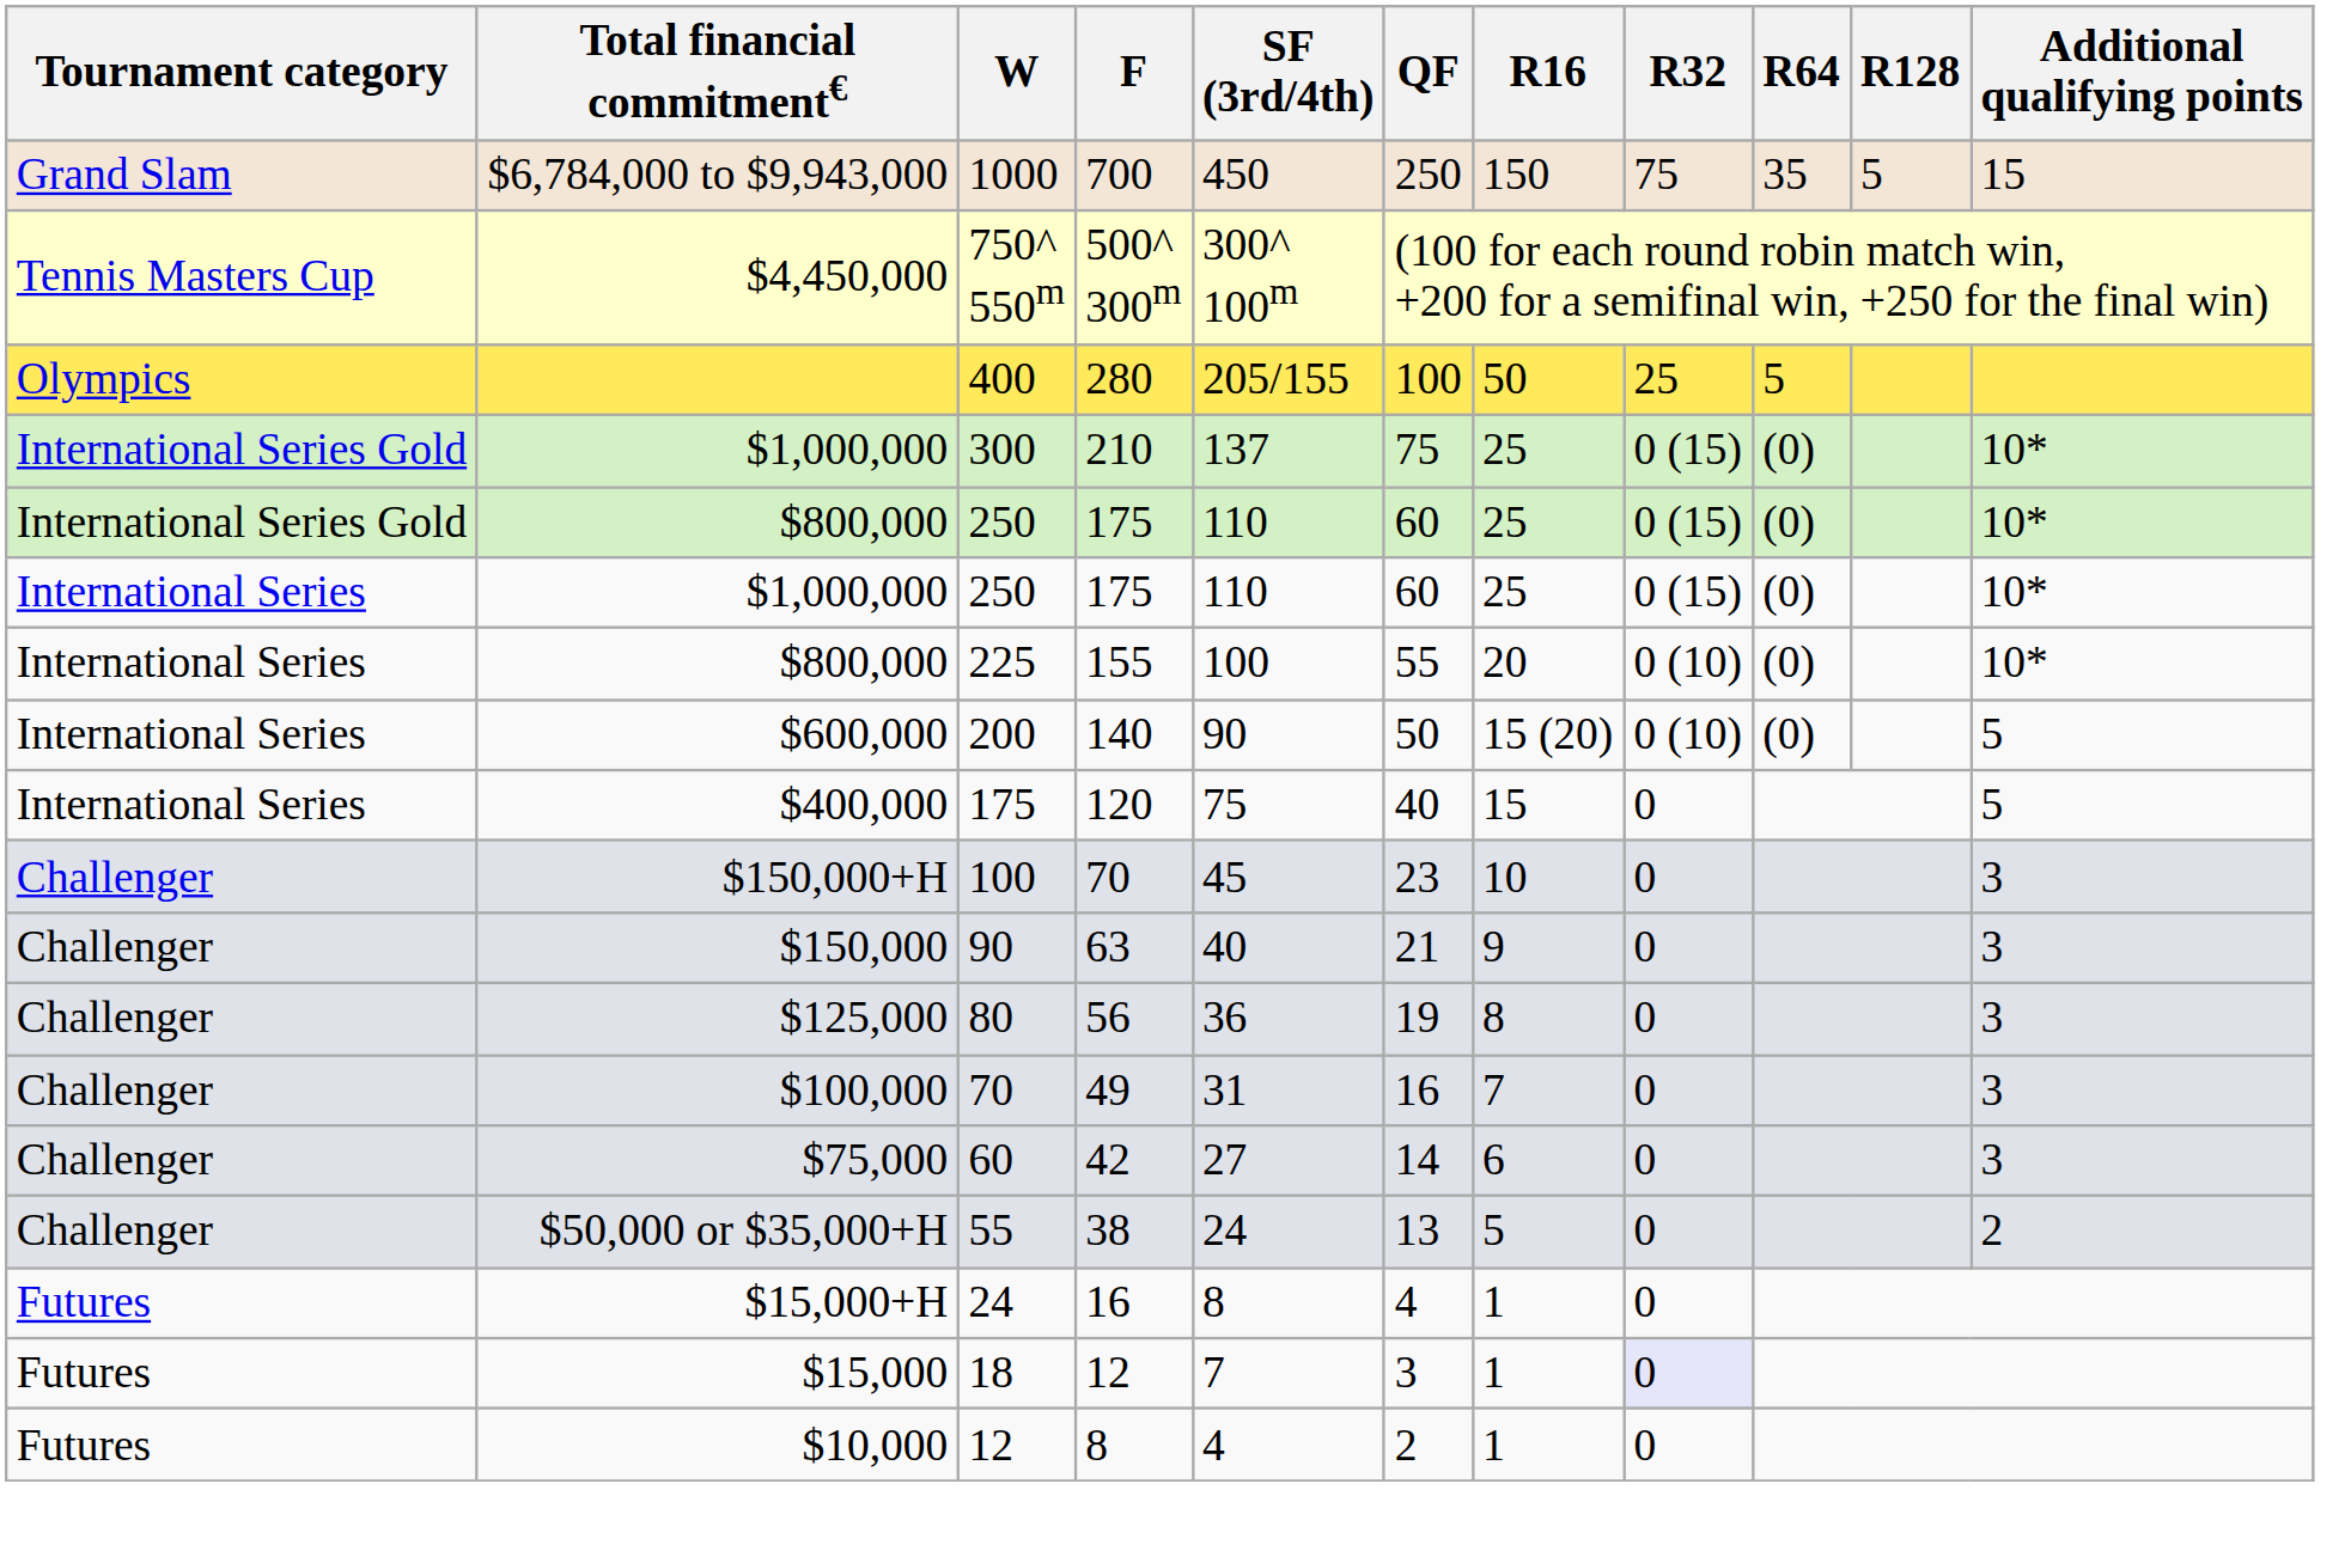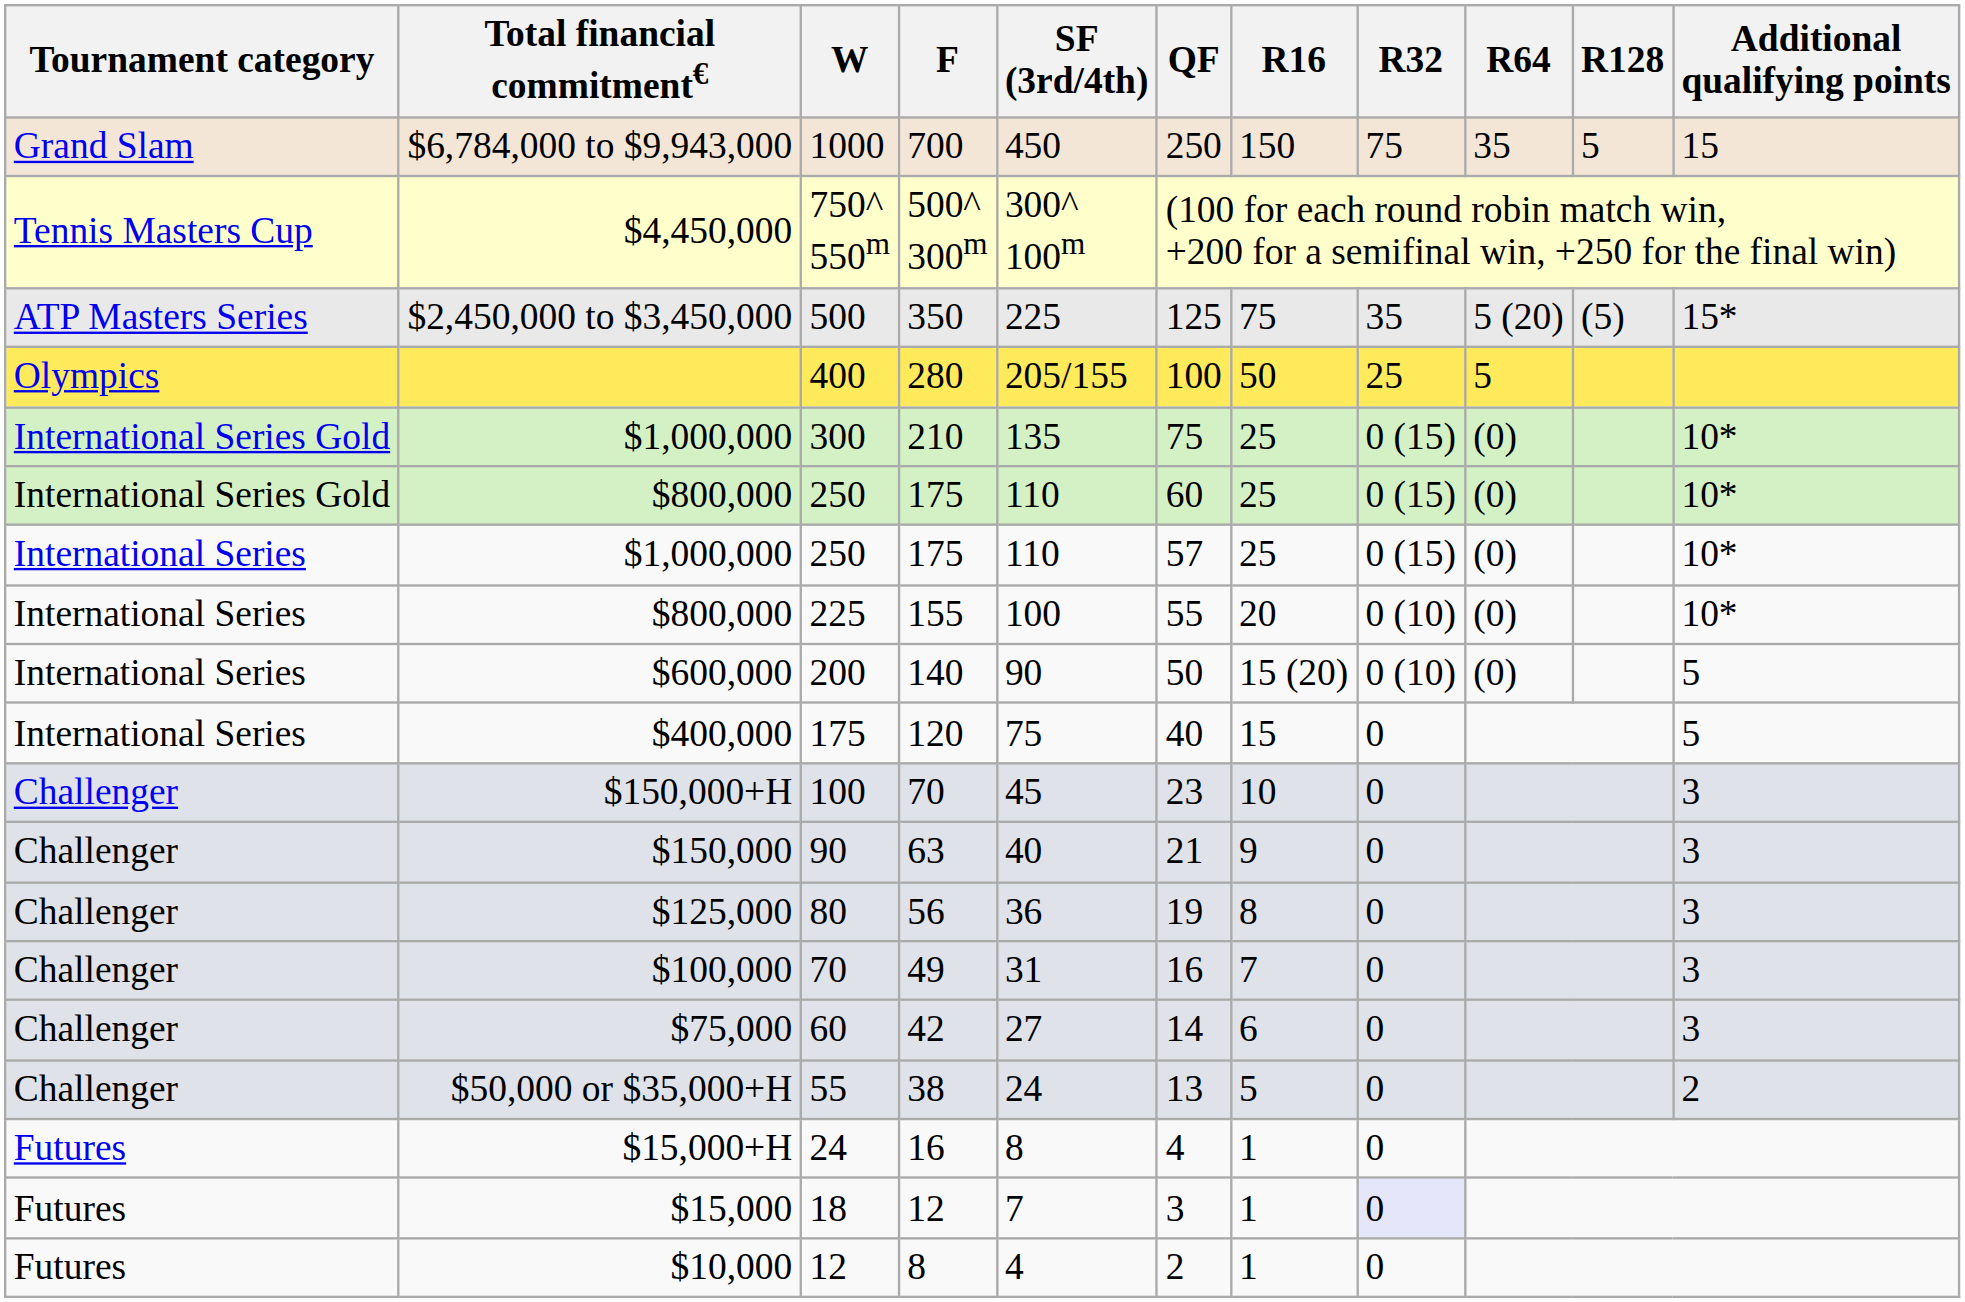+ row: ATP Masters Series | $2,450,000 to $3,450,000 | 500 | 350 | 225 | 125 | 75 | 35 | 5 (20) | (5) | 15*
300 | SF (3rd/4th): 137 -> 135
$1,000,000 / 250 | QF: 60 -> 57
